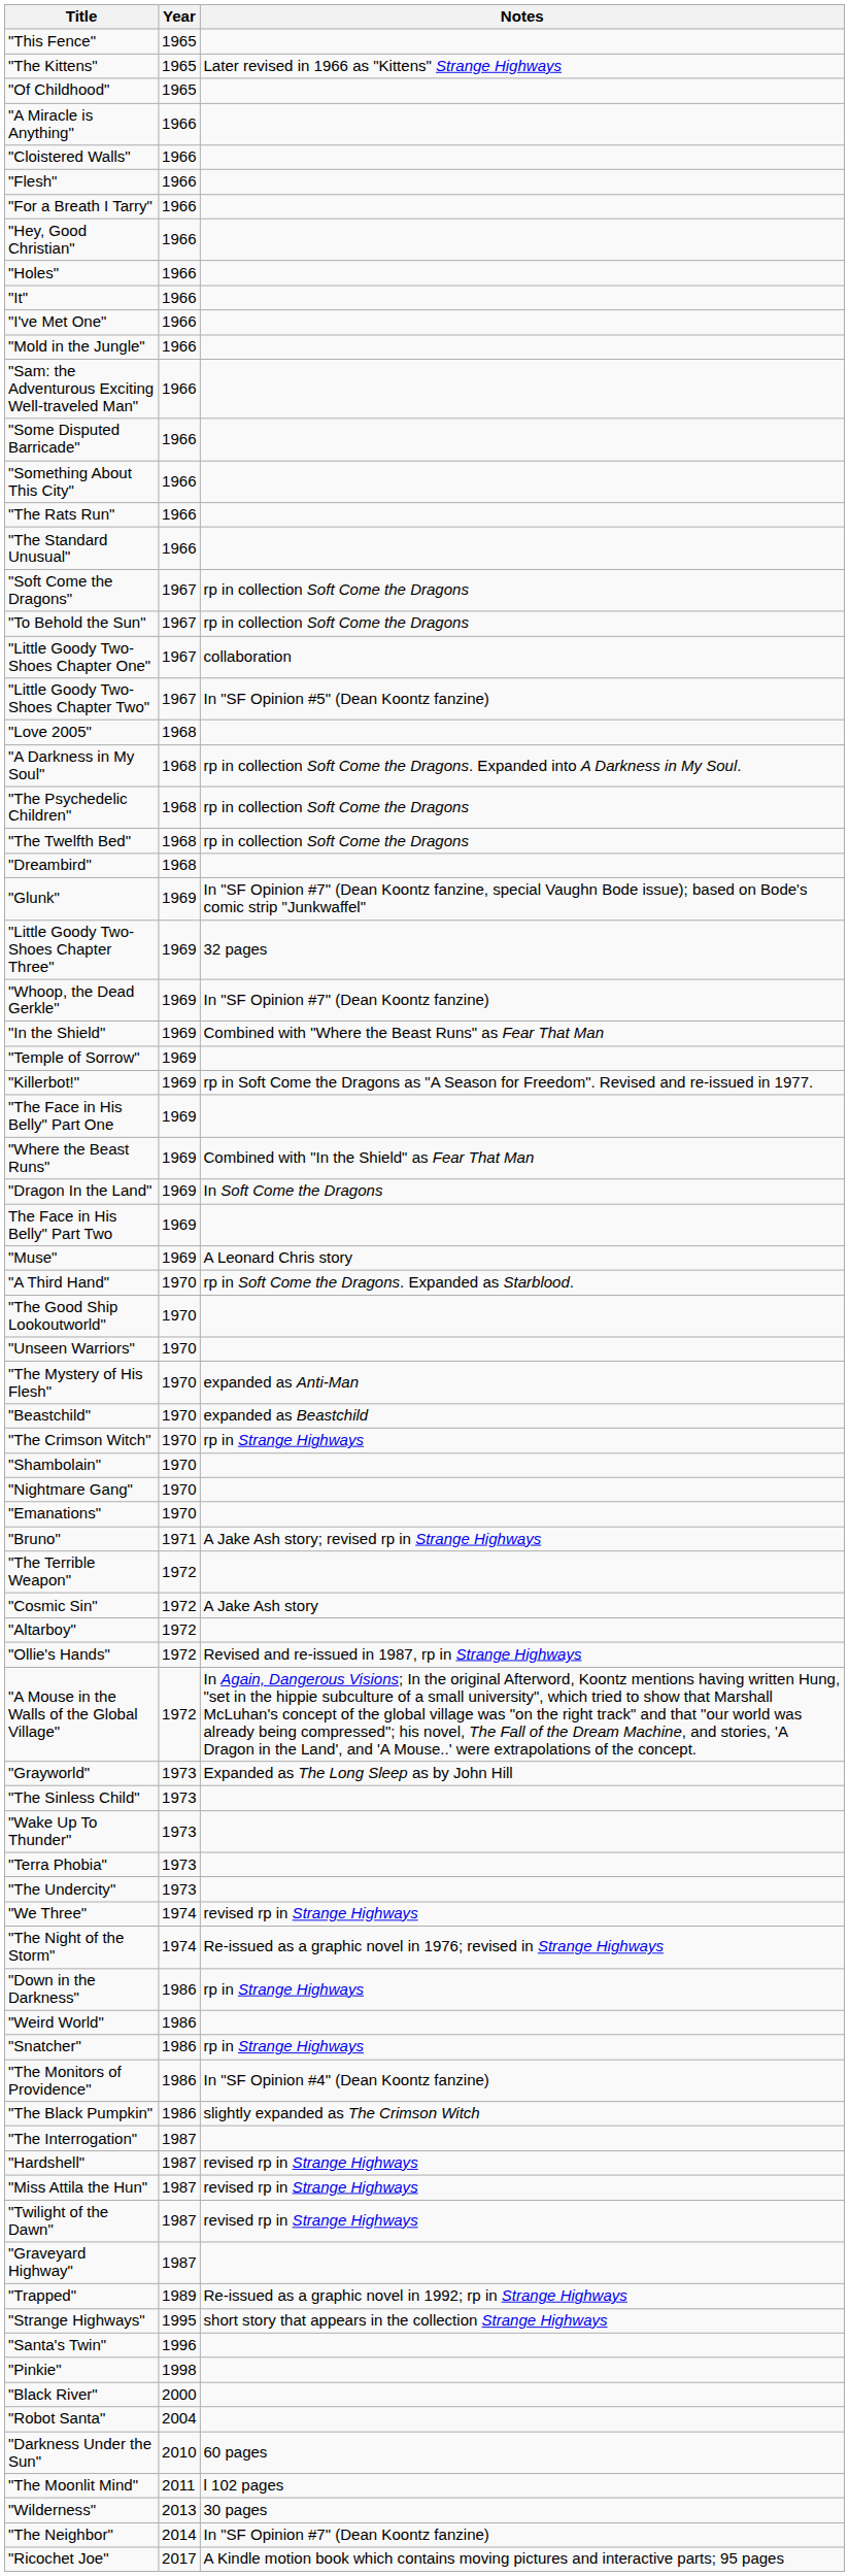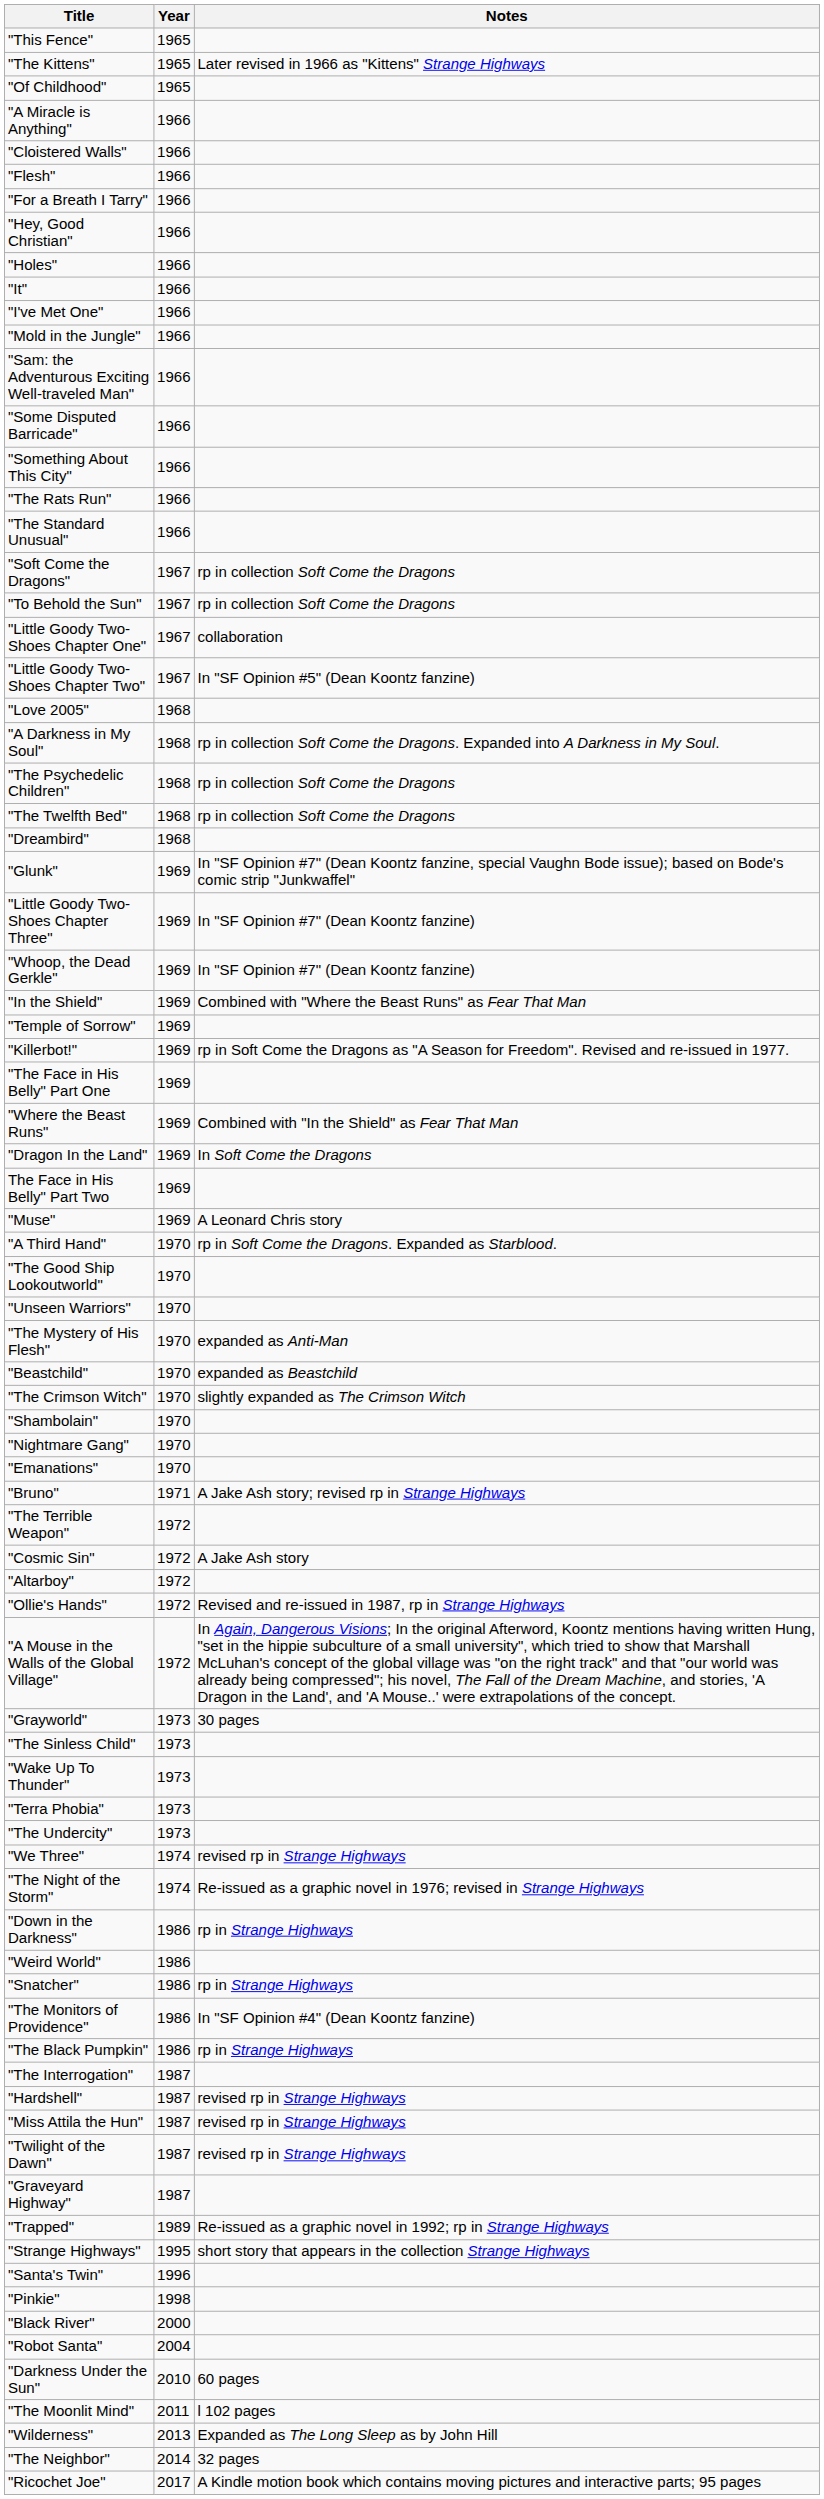"Little Goody Two-Shoes Chapter Three" | Notes: 32 pages -> In "SF Opinion #7" (Dean Koontz fanzine)
"The Crimson Witch" | Notes: rp in Strange Highways -> slightly expanded as The Crimson Witch
"Grayworld" | Notes: Expanded as The Long Sleep as by John Hill -> 30 pages
"The Black Pumpkin" | Notes: slightly expanded as The Crimson Witch -> rp in Strange Highways
"Wilderness" | Notes: 30 pages -> Expanded as The Long Sleep as by John Hill
"The Neighbor" | Notes: In "SF Opinion #7" (Dean Koontz fanzine) -> 32 pages
